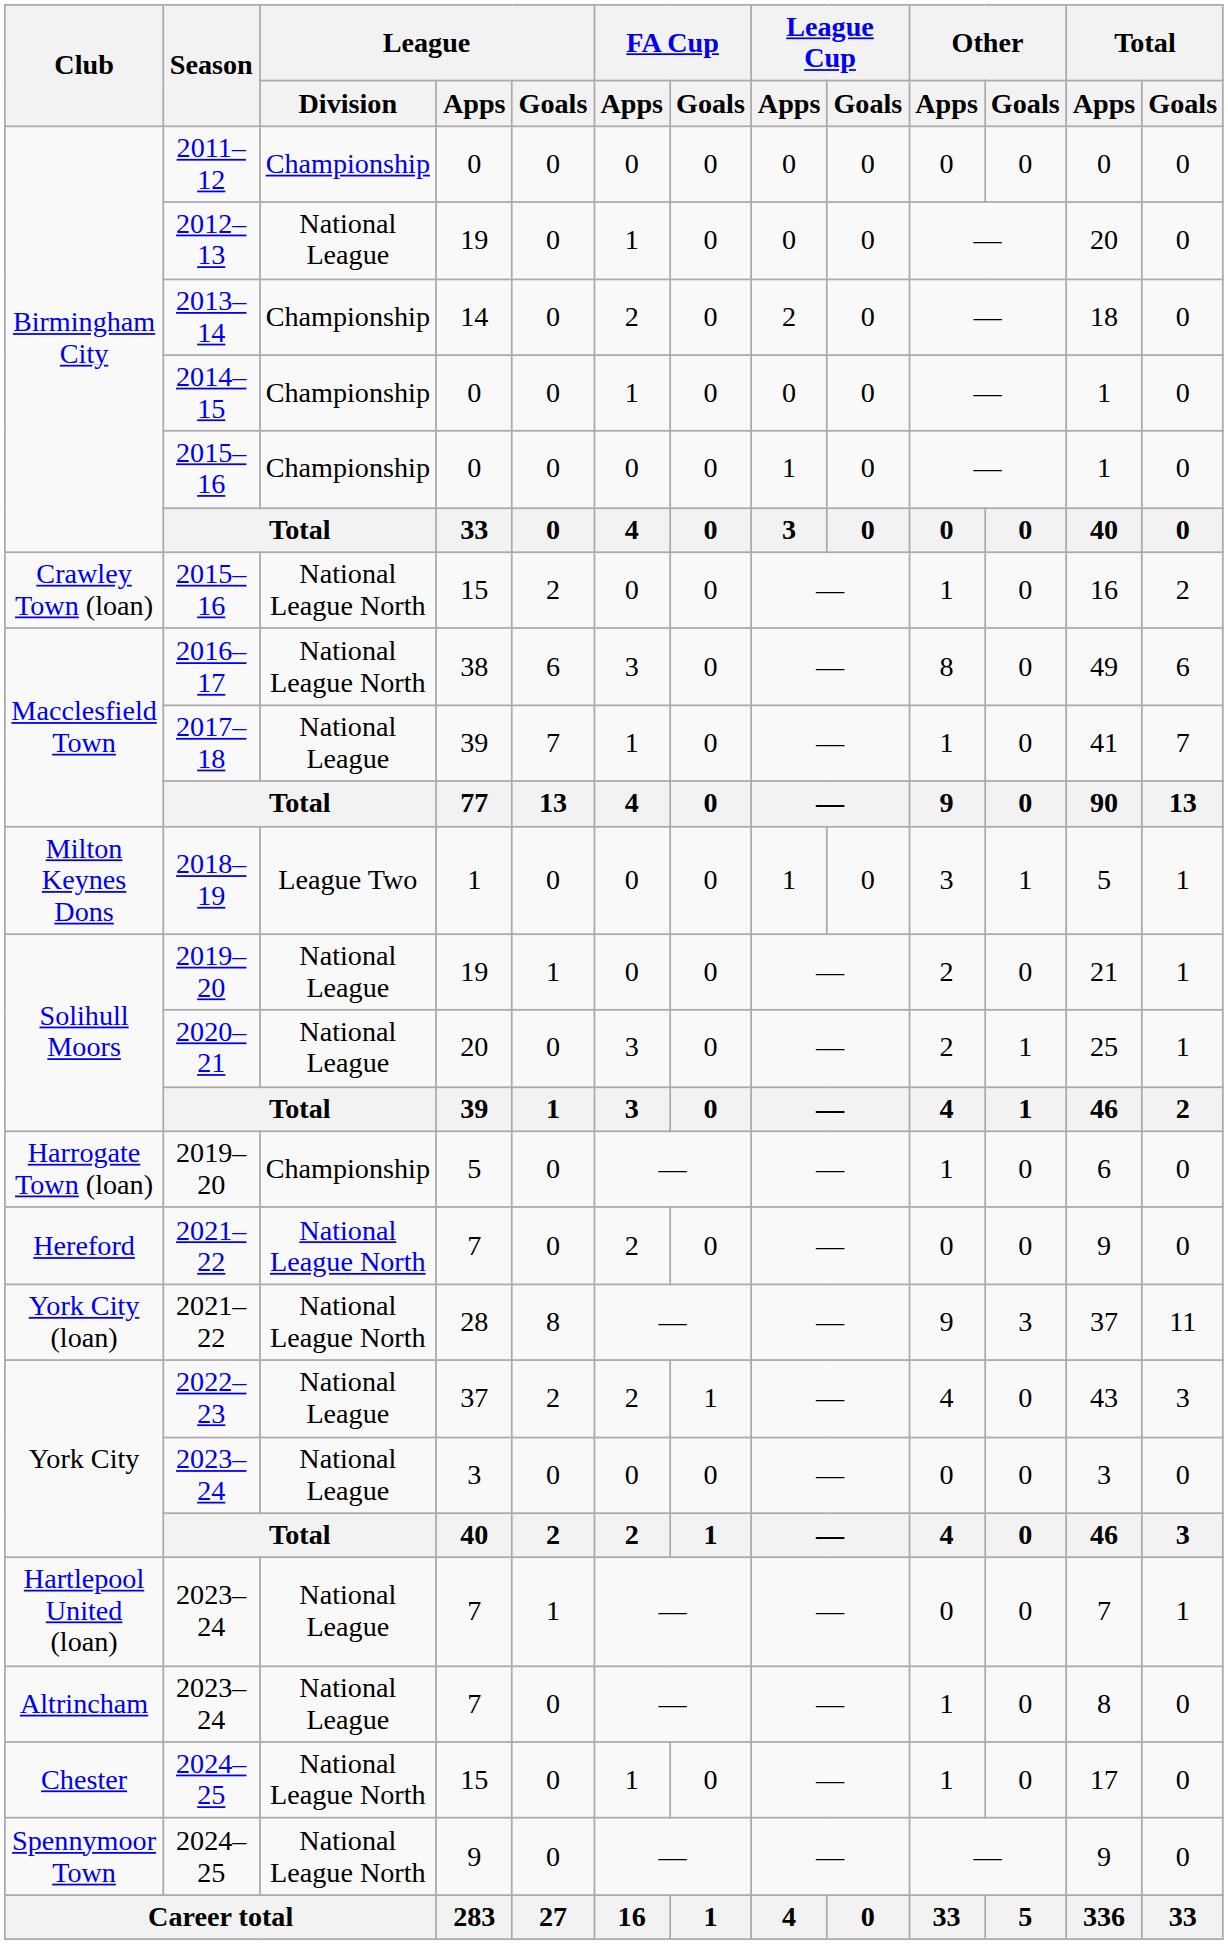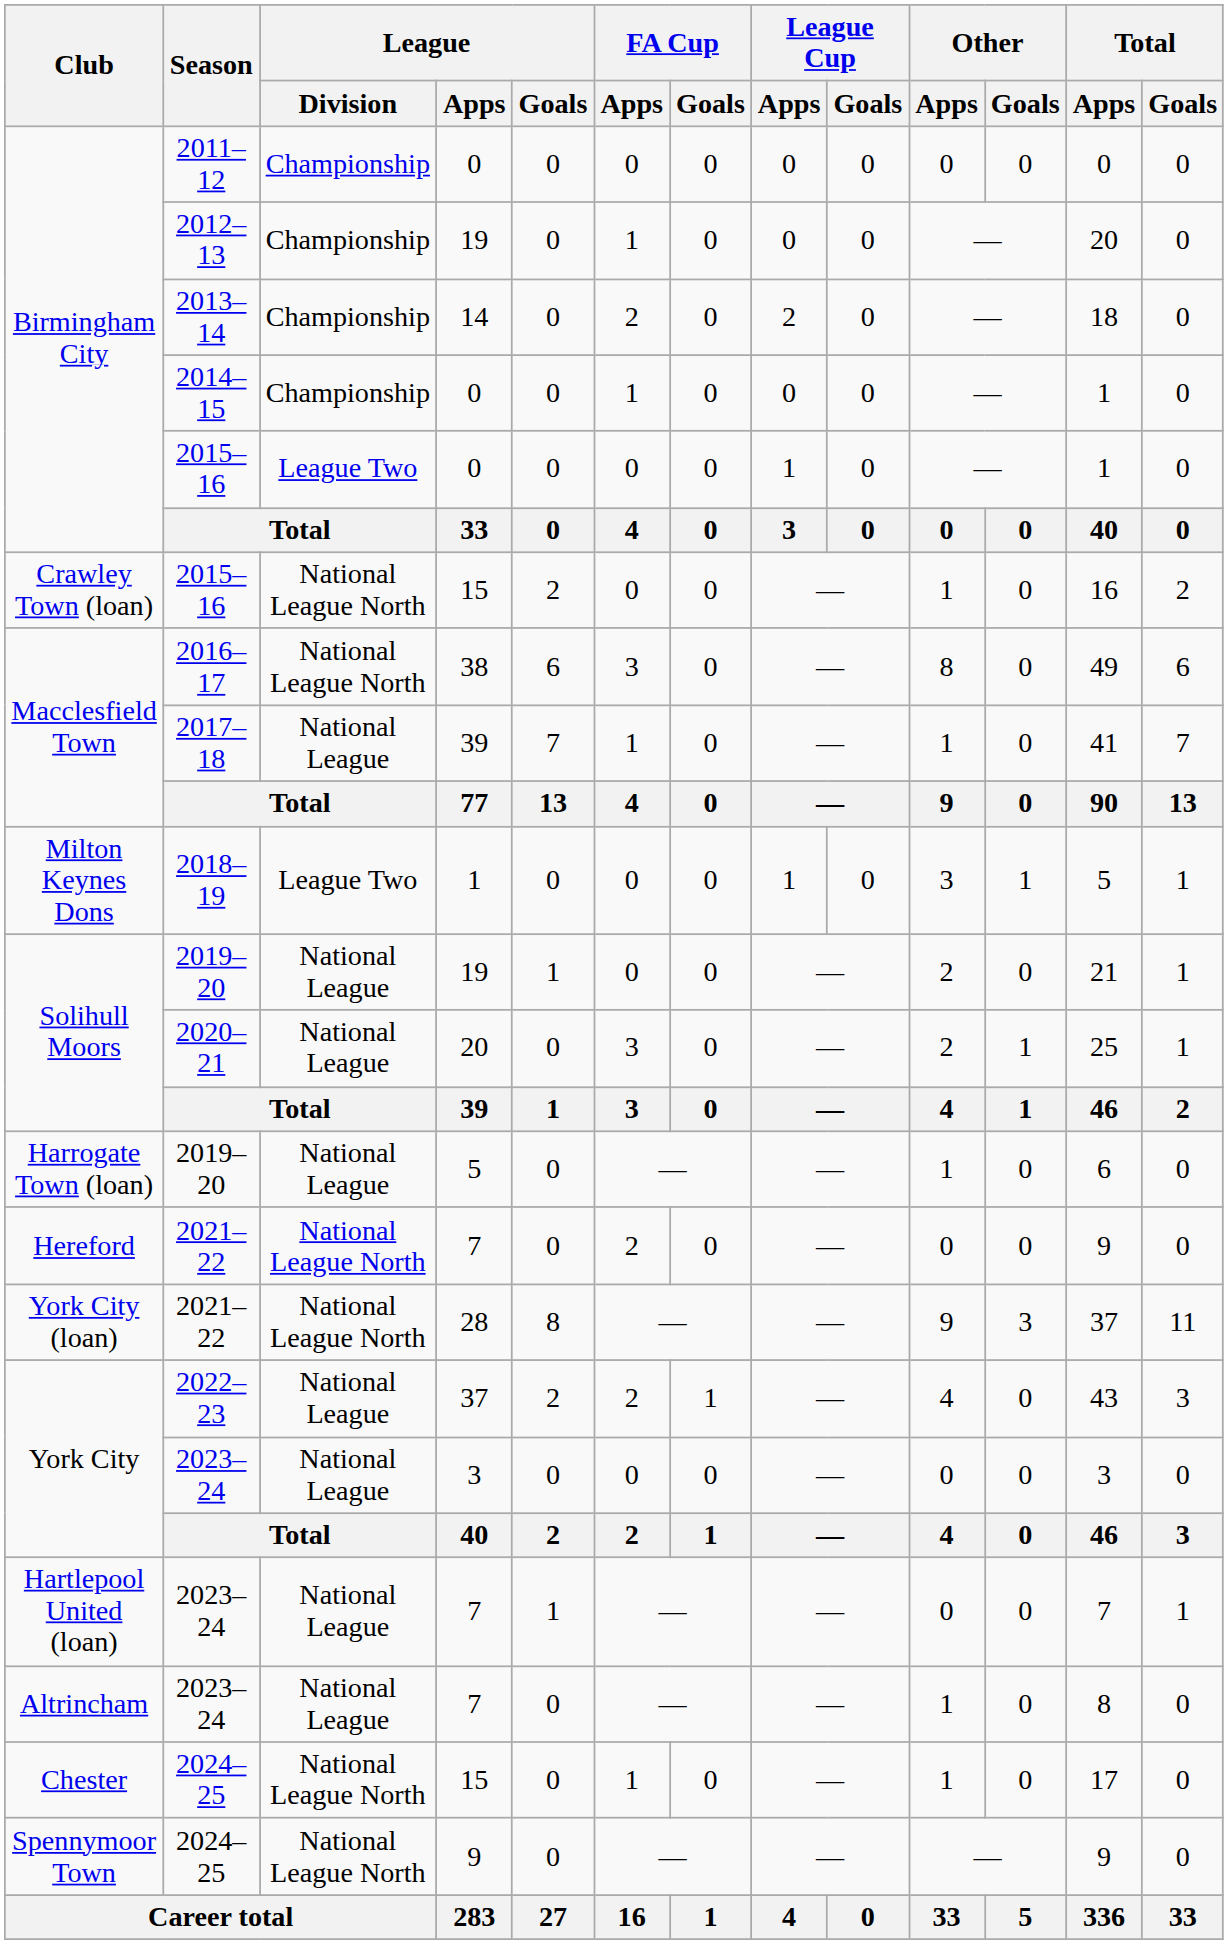2012–13 | League / Division: National League -> Championship
Birmingham City / 2015–16 | League / Division: Championship -> League Two
Harrogate Town (loan) / 2019–20 | League / Division: Championship -> National League
